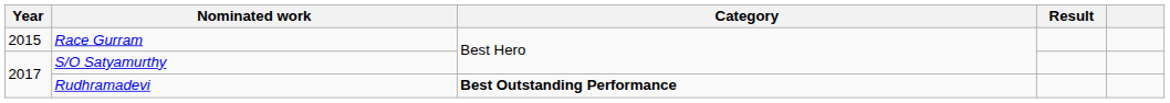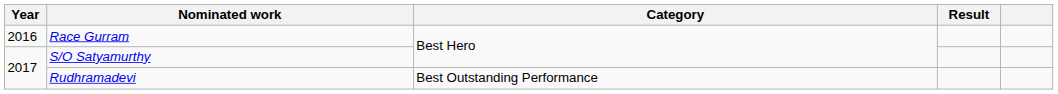Race Gurram | Year: 2015 -> 2016
Rudhramadevi | Category: bold -> normal
